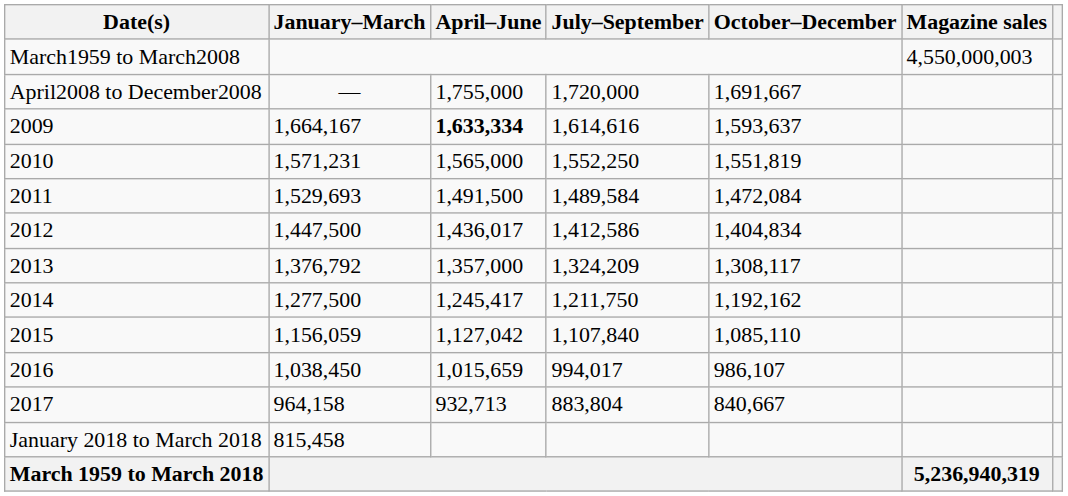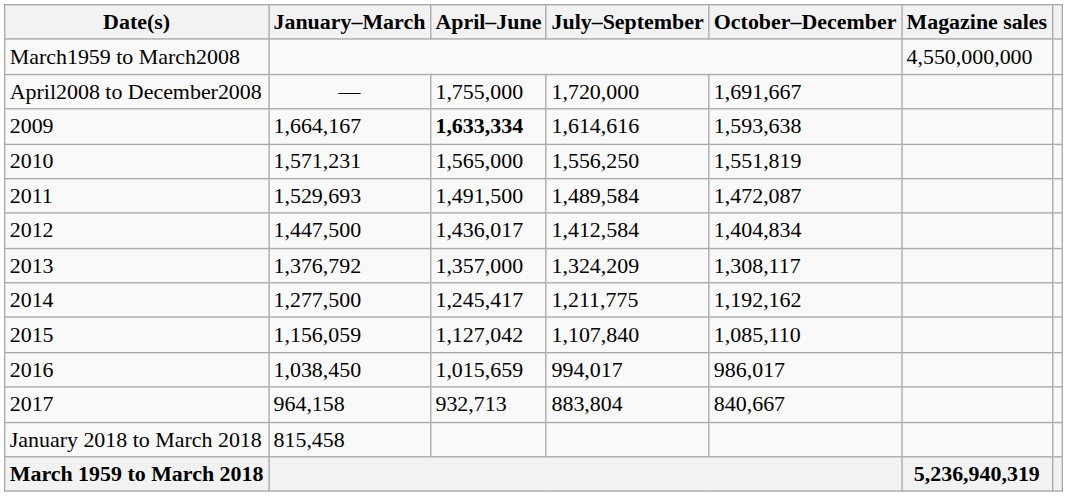March1959 to March2008 | Magazine sales: 4,550,000,003 -> 4,550,000,000
2009 | October–December: 1,593,637 -> 1,593,638
2010 | July–September: 1,552,250 -> 1,556,250
2011 | October–December: 1,472,084 -> 1,472,087
2012 | July–September: 1,412,586 -> 1,412,584
2014 | July–September: 1,211,750 -> 1,211,775
2016 | October–December: 986,107 -> 986,017
